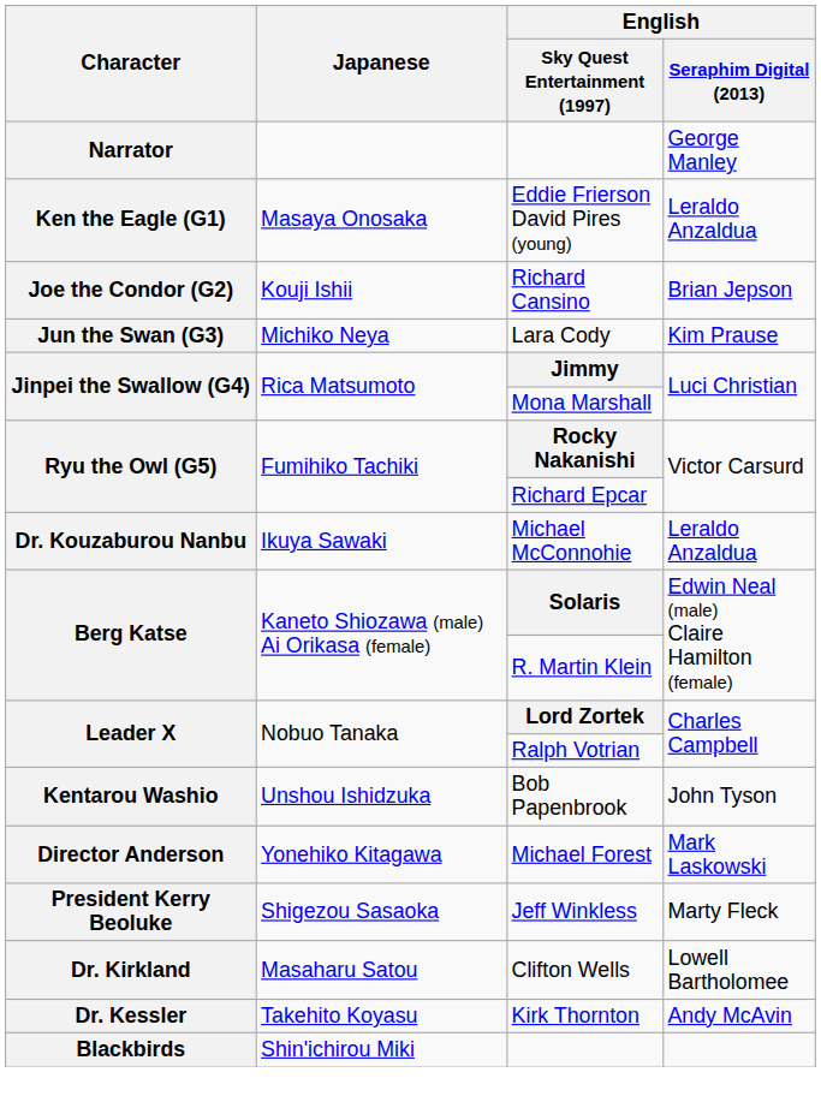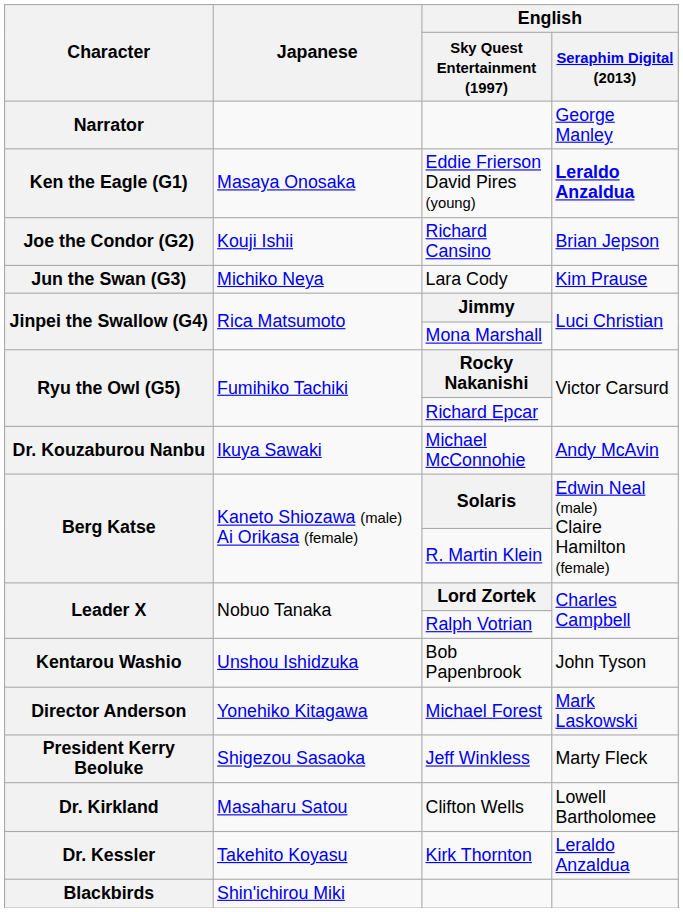Eddie Frierson David Pires (young) | English / Seraphim Digital (2013): normal -> bold
Michael McConnohie | English / Seraphim Digital (2013): Leraldo Anzaldua -> Andy McAvin
Kirk Thornton | English / Seraphim Digital (2013): Andy McAvin -> Leraldo Anzaldua
